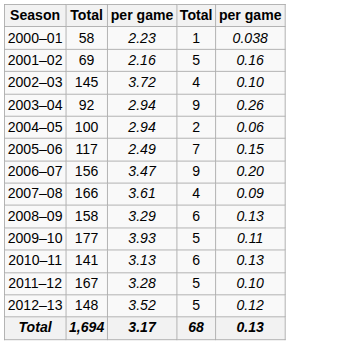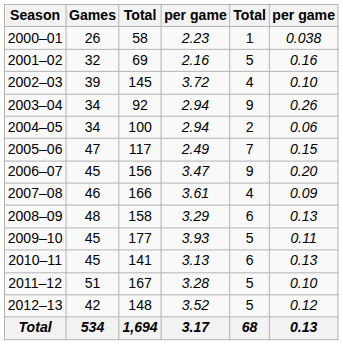+ column: Games | 26 | 32 | 39 | 34 | 34 | 47 | 45 | 46 | 48 | 45 | 45 | 51 | 42 | 534
